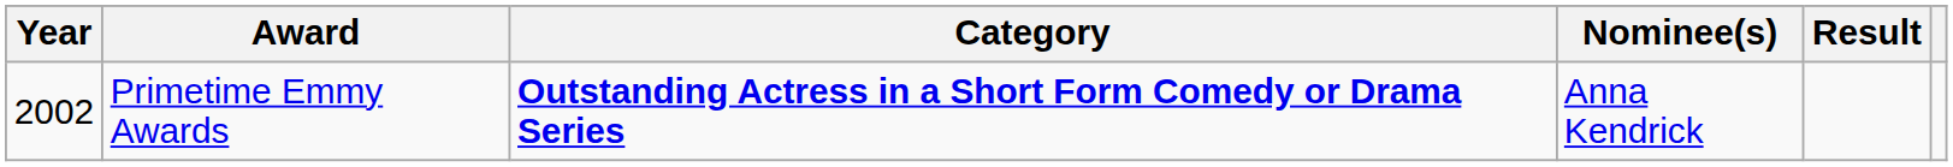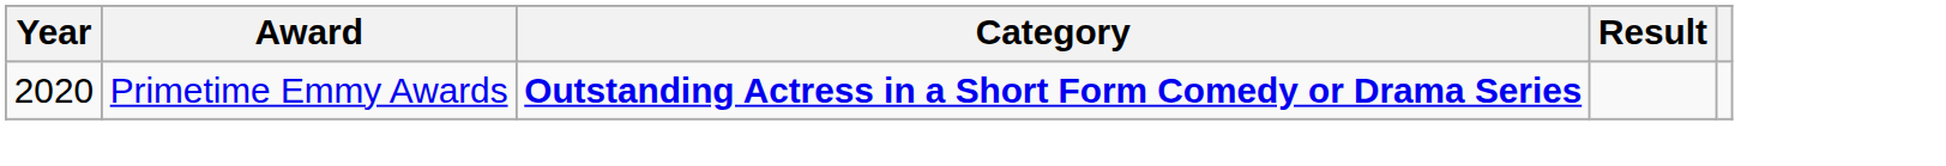- column: Nominee(s) | Anna Kendrick
Primetime Emmy Awards | Year: 2002 -> 2020
